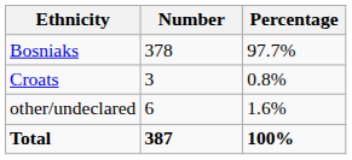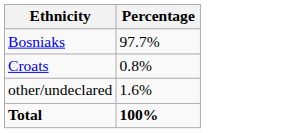- column: Number | 378 | 3 | 6 | 387
